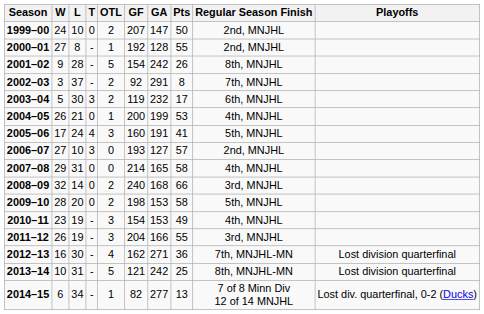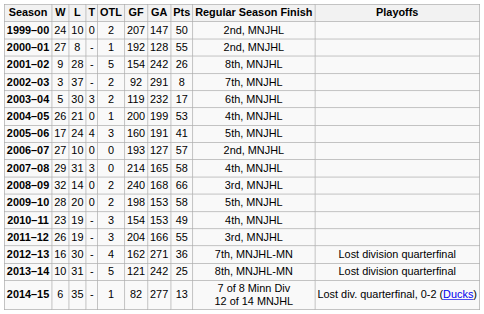2006–07 | T: 3 -> 0
2007–08 | T: 0 -> 3
2014–15 | L: 34 -> 35
